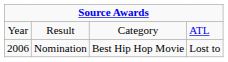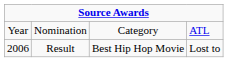Year | column 2: Result -> Nomination
2006 | column 2: Nomination -> Result
